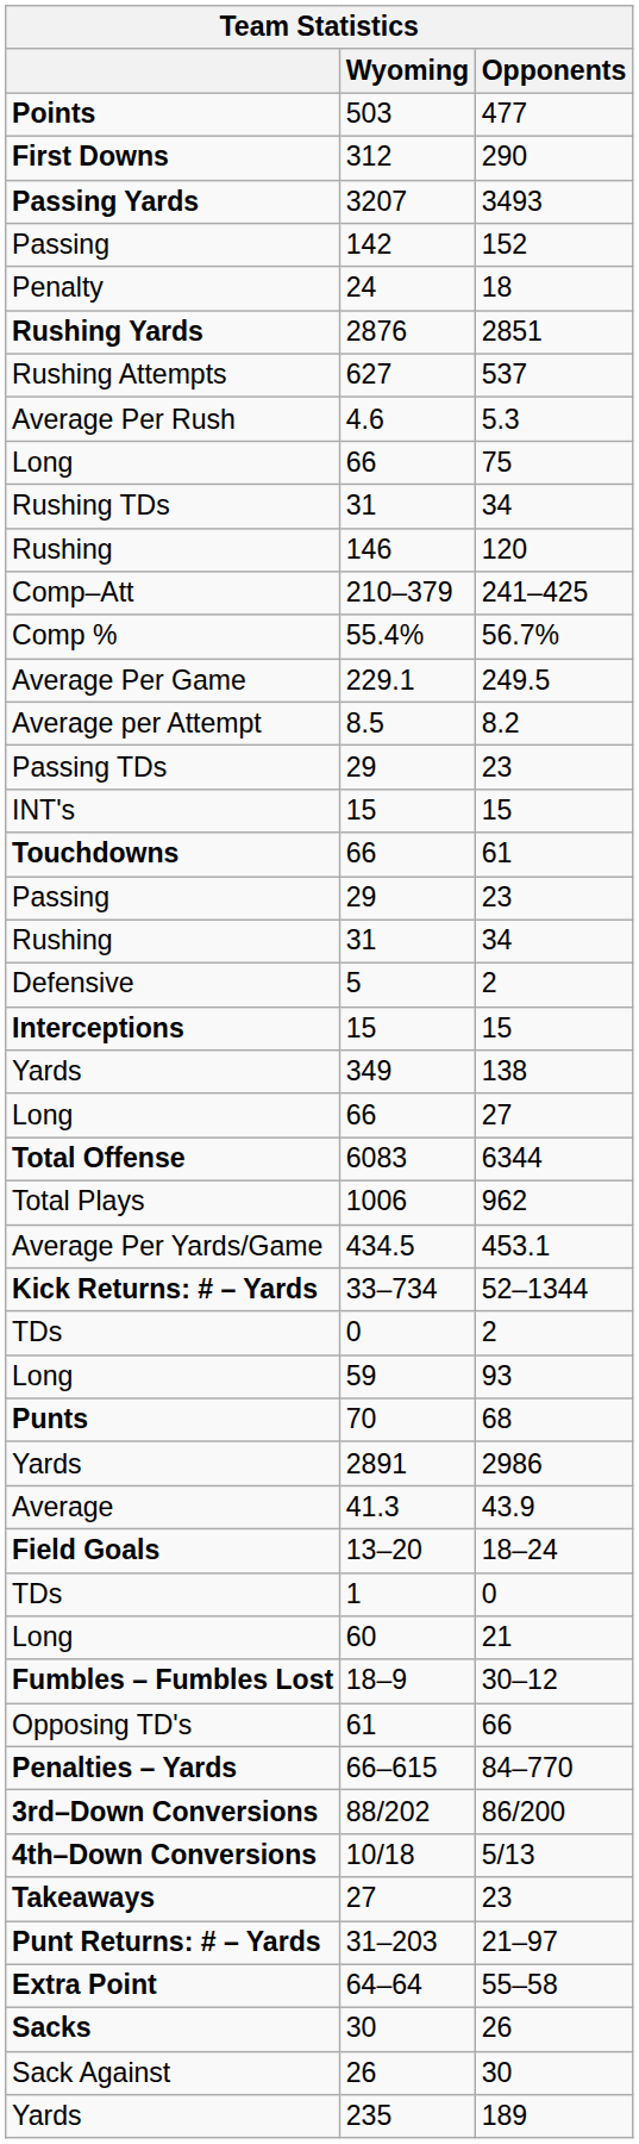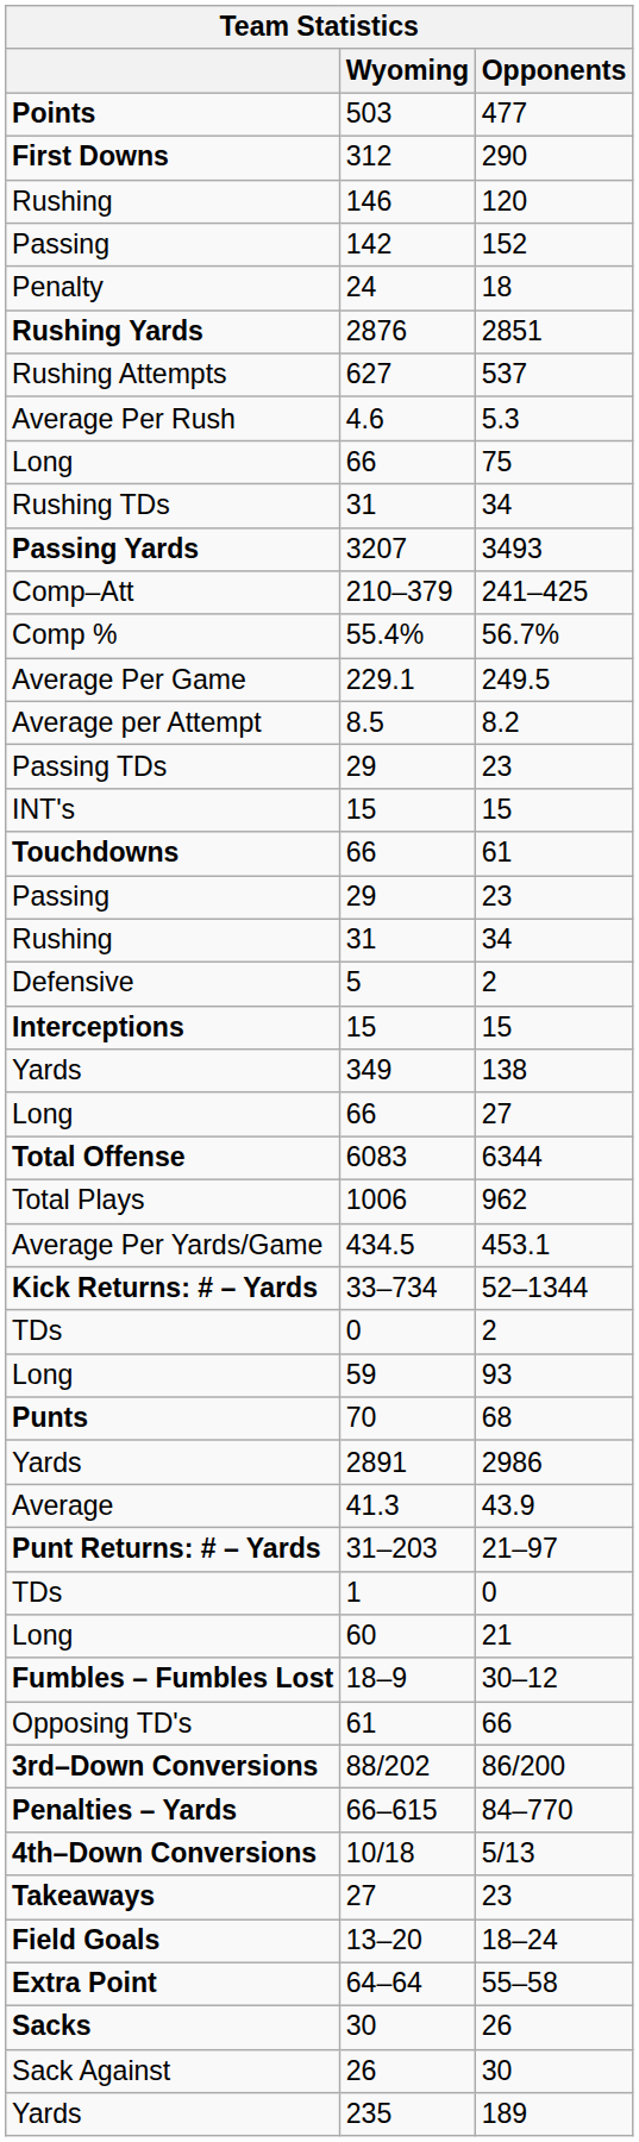rows swapped: 146 <-> 3207
rows swapped: 31–203 <-> 13–20
rows swapped: 66–615 <-> 88/202
